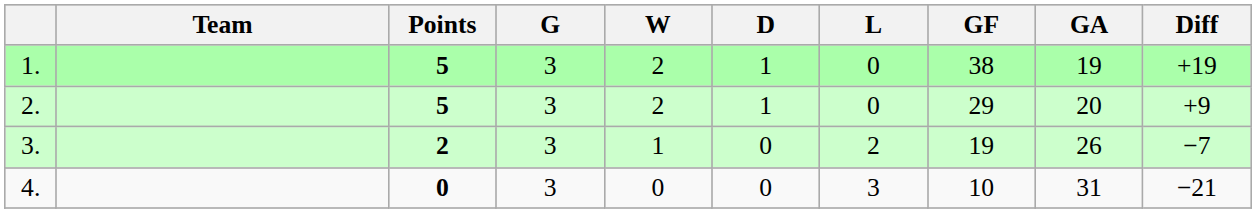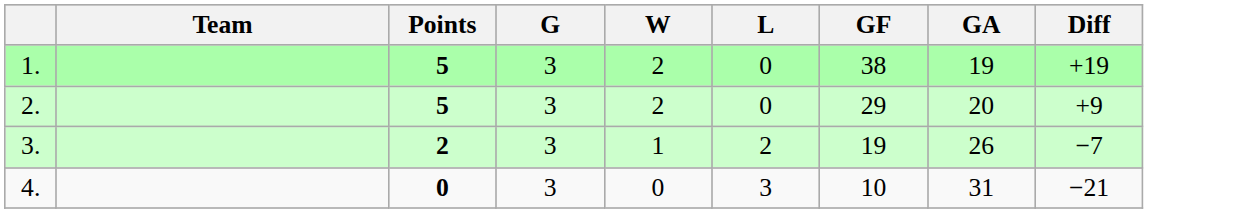- column: D | 1 | 1 | 0 | 0
